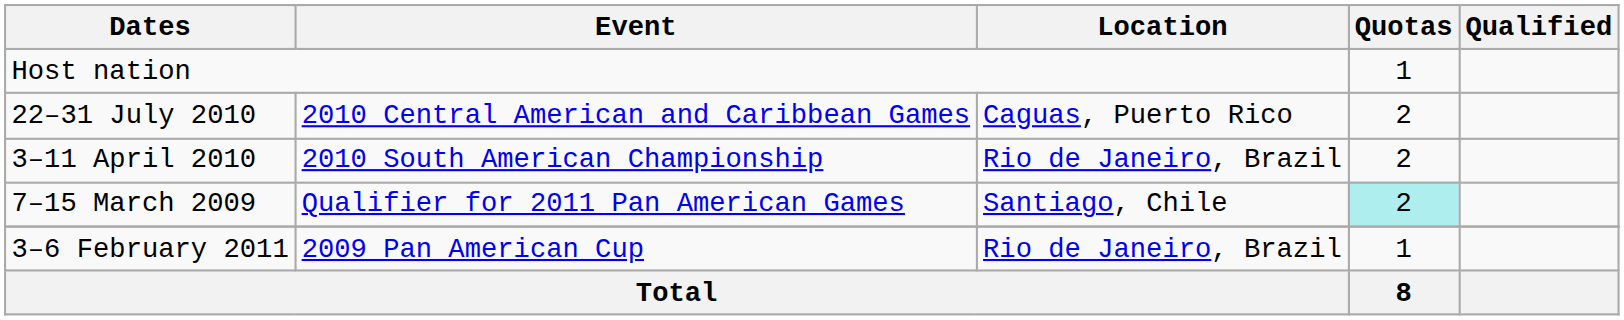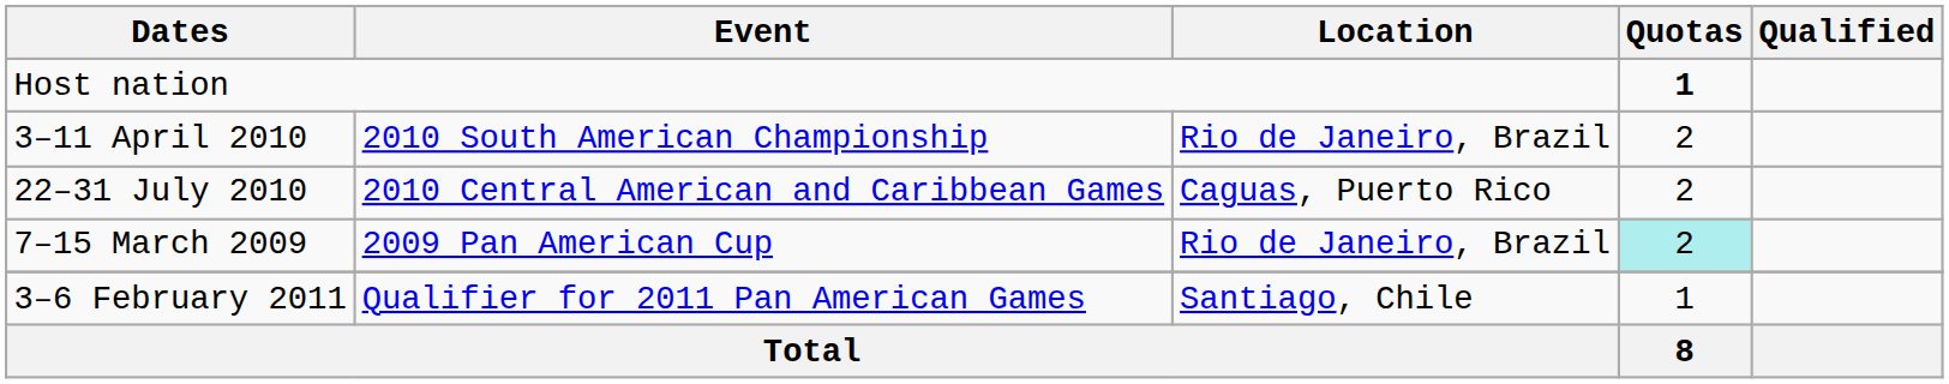Host nation | Quotas: normal -> bold
rows swapped: 3–11 April 2010 <-> 22–31 July 2010
7–15 March 2009 | Event: Qualifier for 2011 Pan American Games -> 2009 Pan American Cup
7–15 March 2009 | Location: Santiago, Chile -> Rio de Janeiro, Brazil
3–6 February 2011 | Event: 2009 Pan American Cup -> Qualifier for 2011 Pan American Games
3–6 February 2011 | Location: Rio de Janeiro, Brazil -> Santiago, Chile
